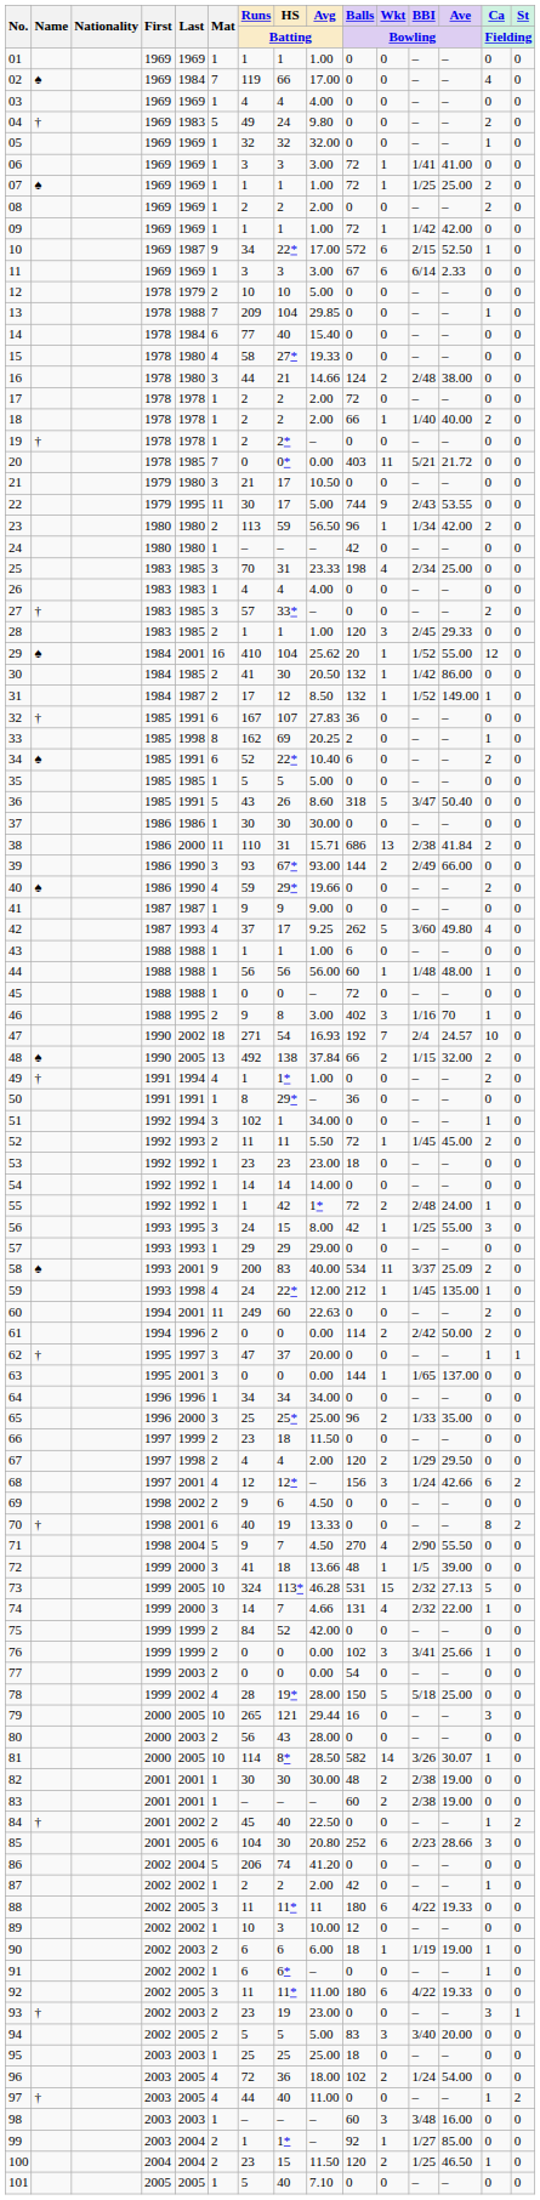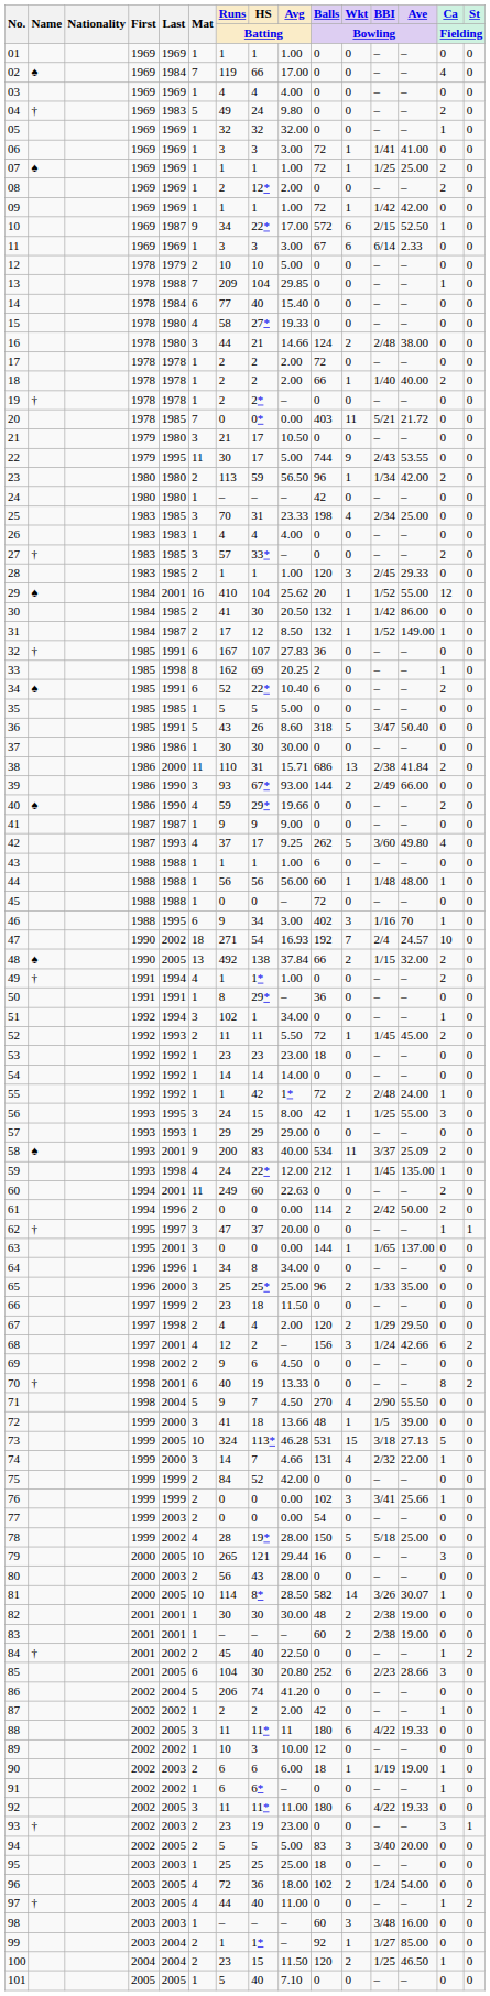08 | HS / Batting: 2 -> 12*
46 | Mat: 2 -> 6
46 | HS / Batting: 8 -> 34
64 | HS / Batting: 34 -> 8
68 | HS / Batting: 12* -> 2
73 | BBI / Bowling: 2/32 -> 3/18
